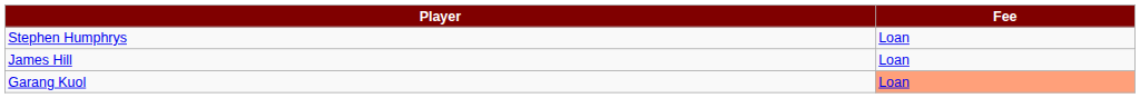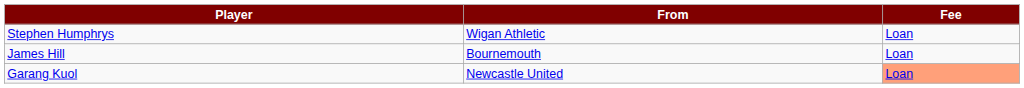+ column: From | Wigan Athletic | Bournemouth | Newcastle United
